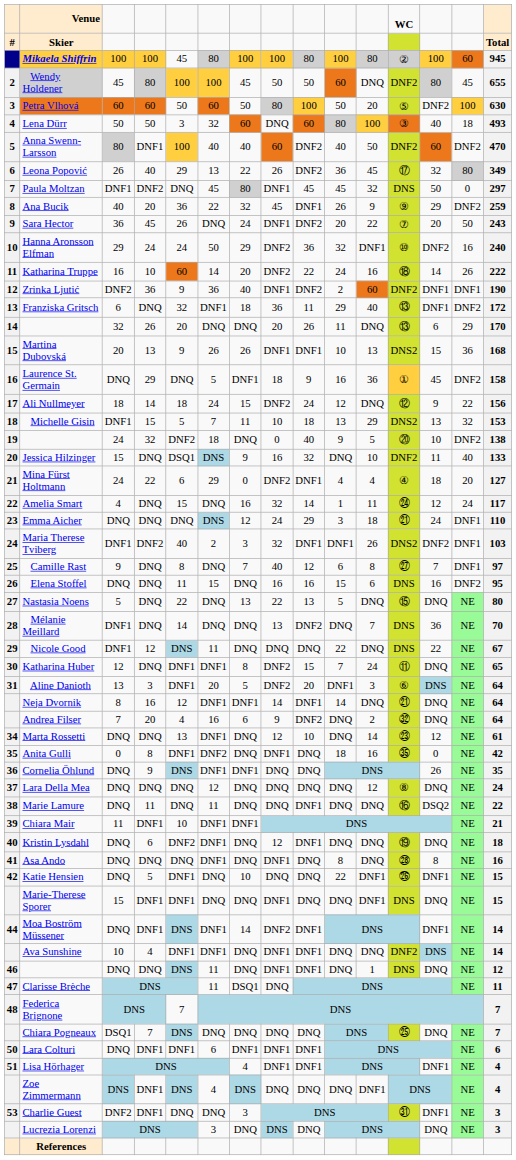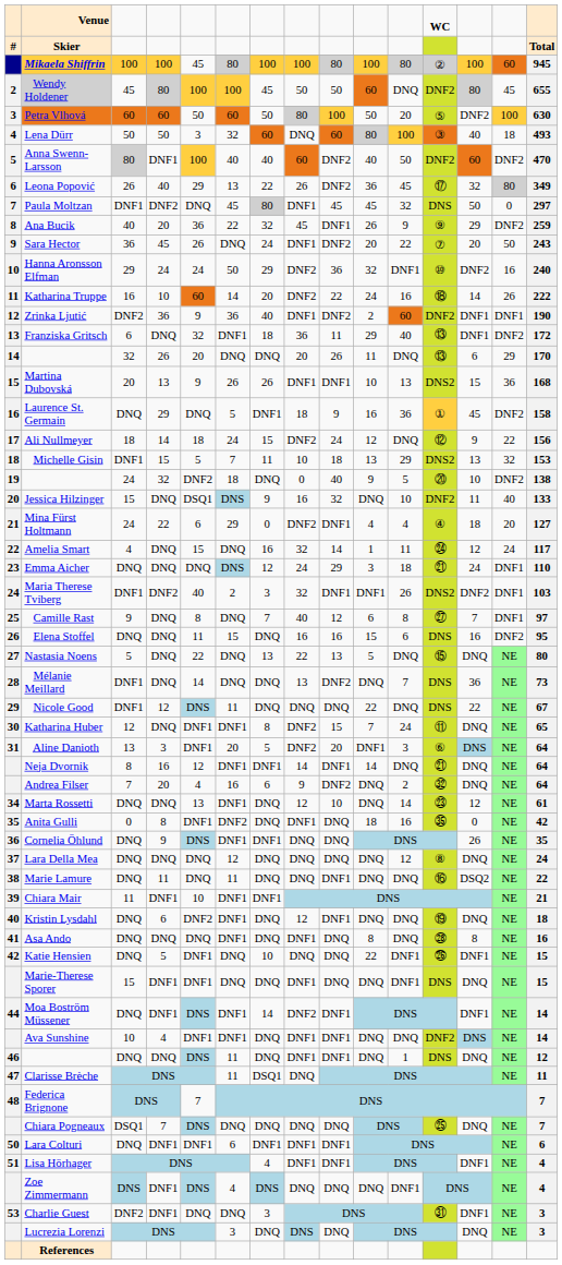Mélanie Meillard | column 15: 70 -> 73
